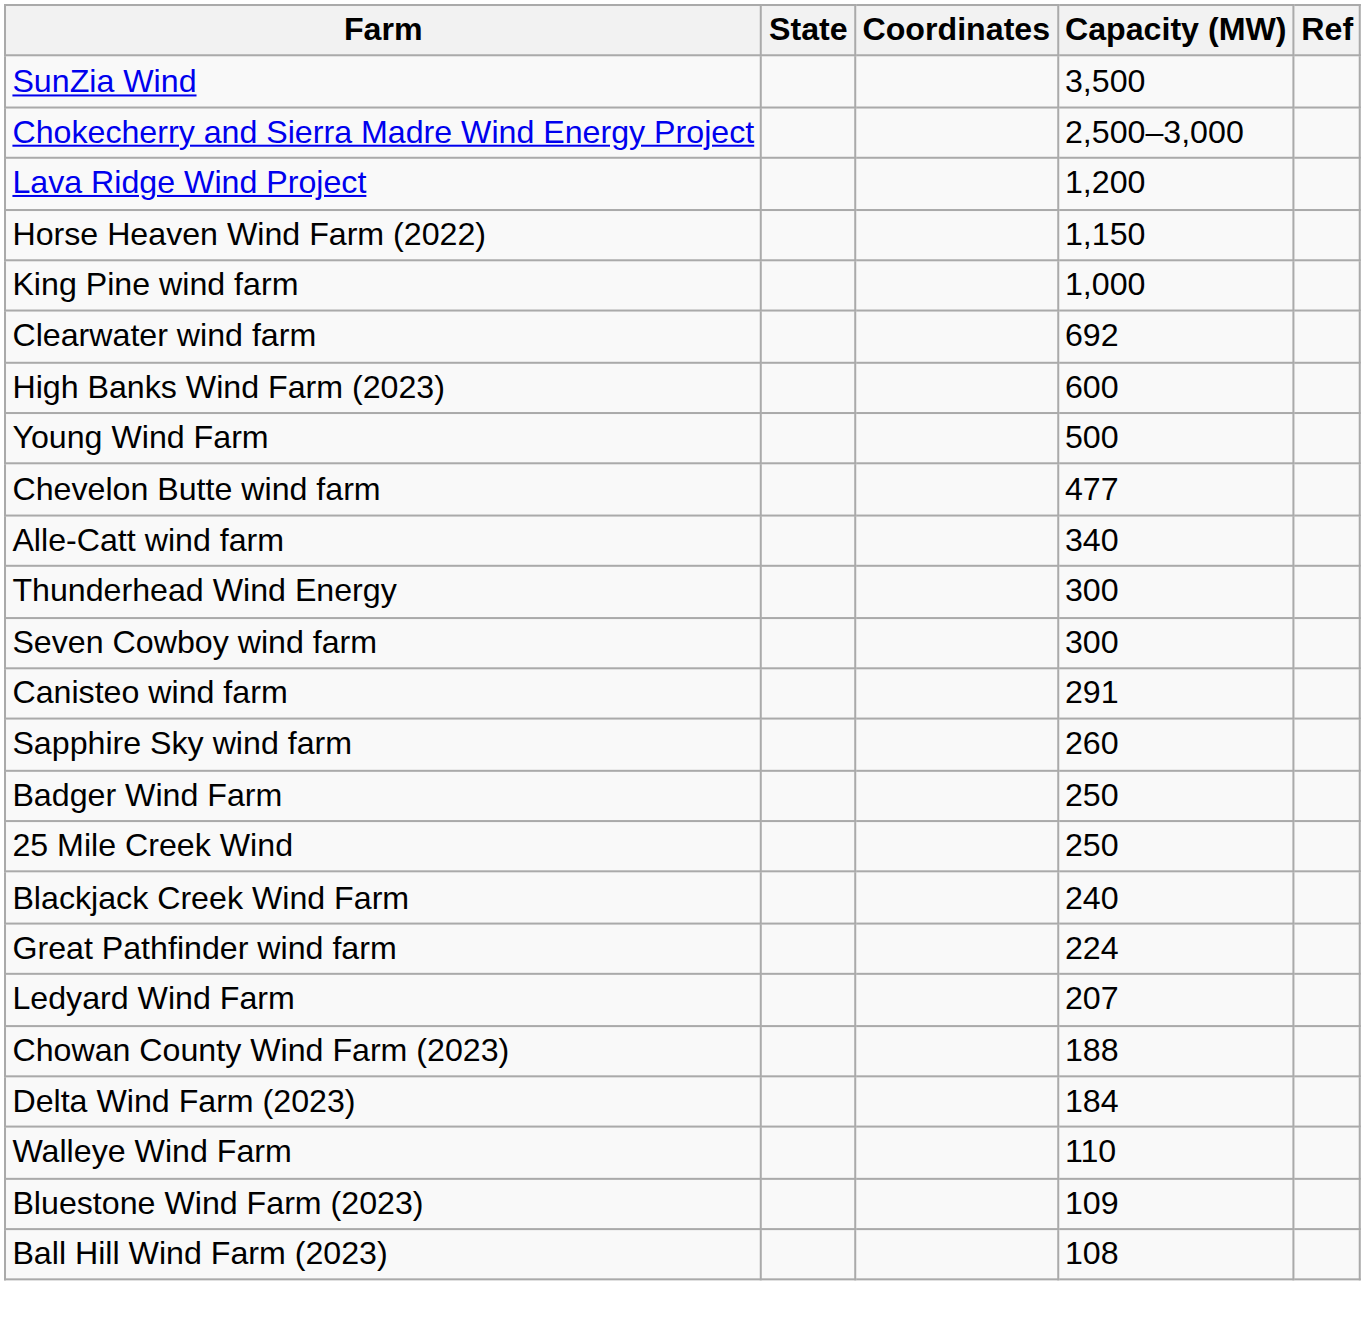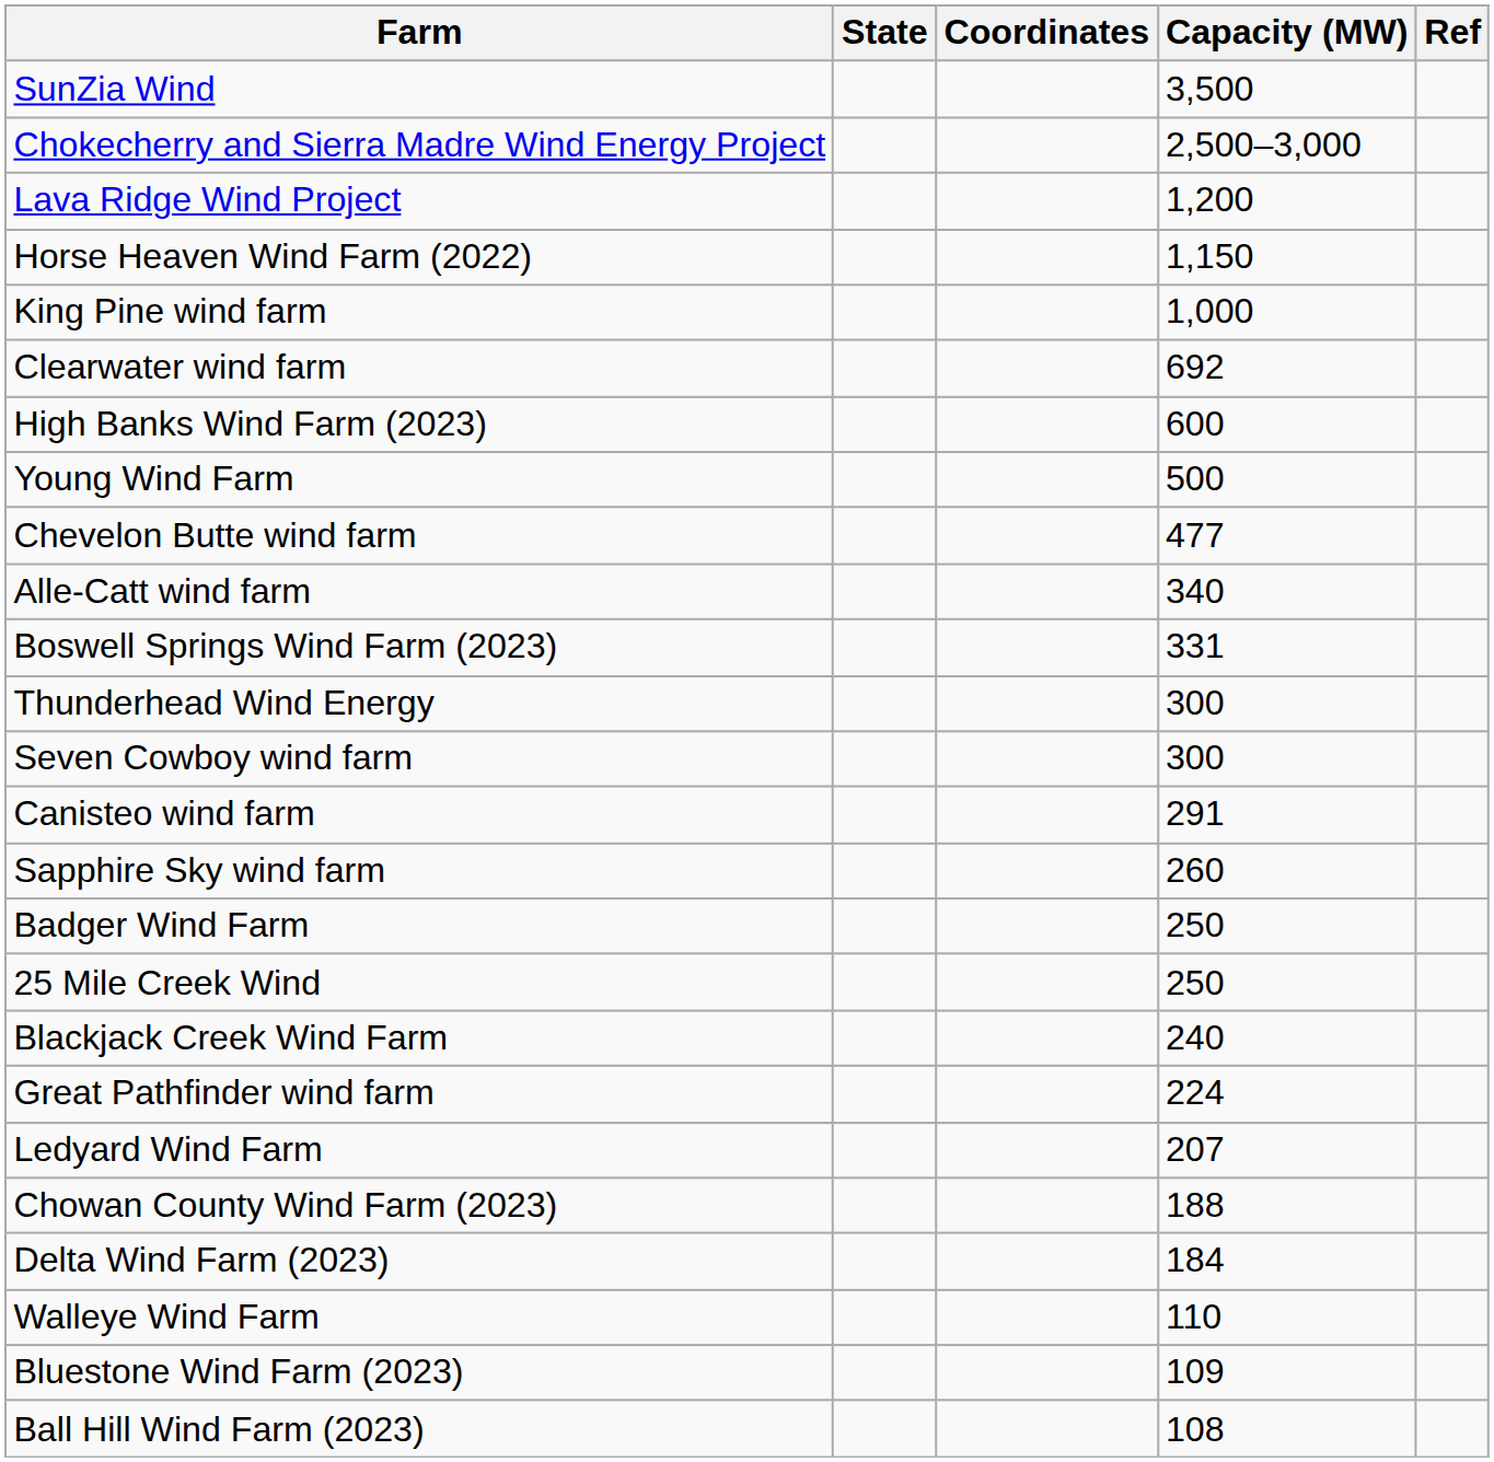+ row: Boswell Springs Wind Farm (2023) | 331
